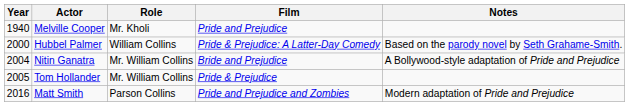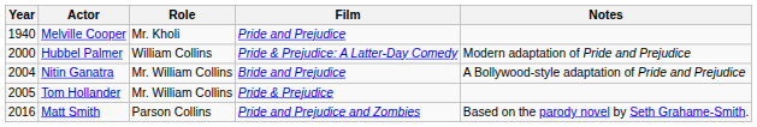Hubbel Palmer | Notes: Based on the parody novel by Seth Grahame-Smith. -> Modern adaptation of Pride and Prejudice
Matt Smith | Notes: Modern adaptation of Pride and Prejudice -> Based on the parody novel by Seth Grahame-Smith.
